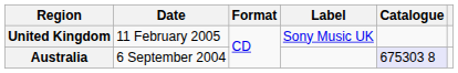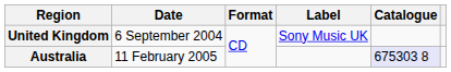United Kingdom | Date: 11 February 2005 -> 6 September 2004
Australia | Date: 6 September 2004 -> 11 February 2005
